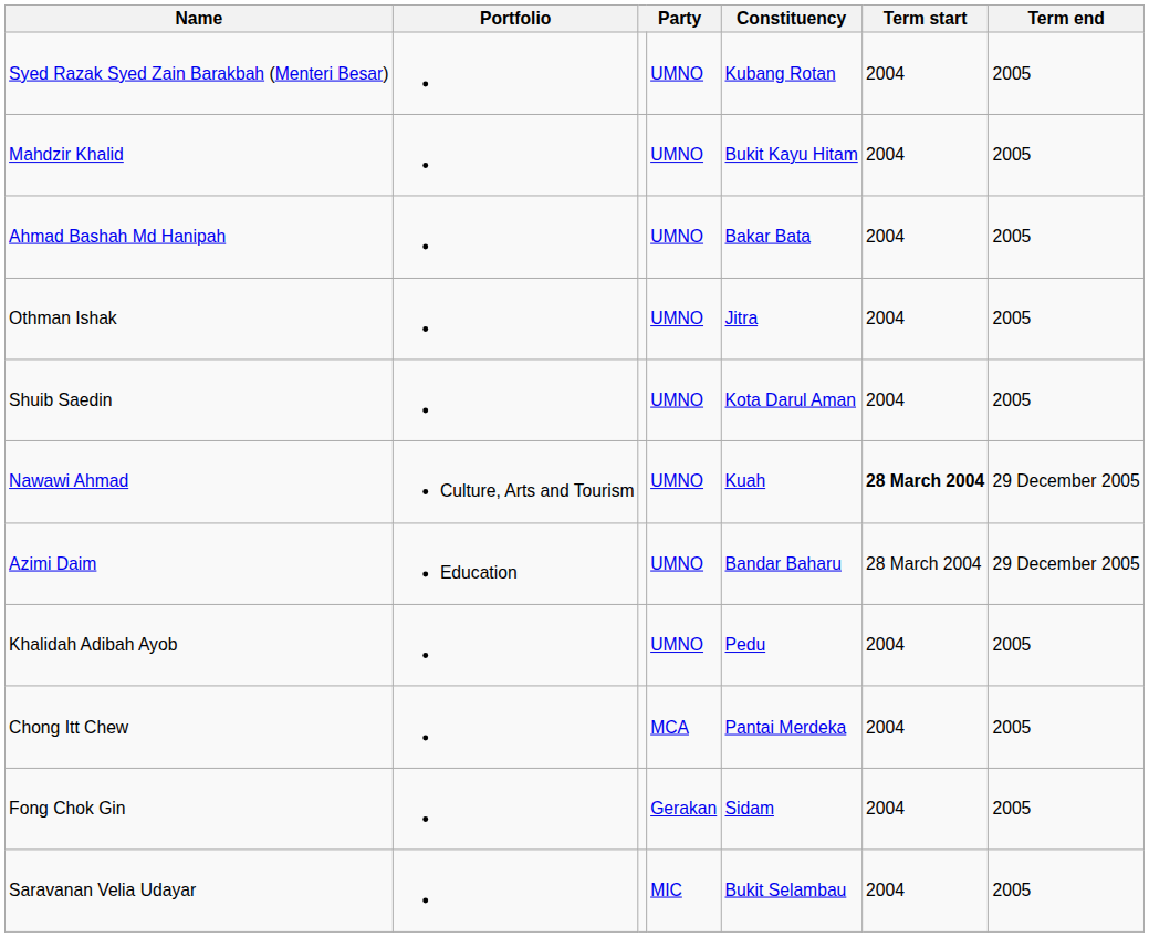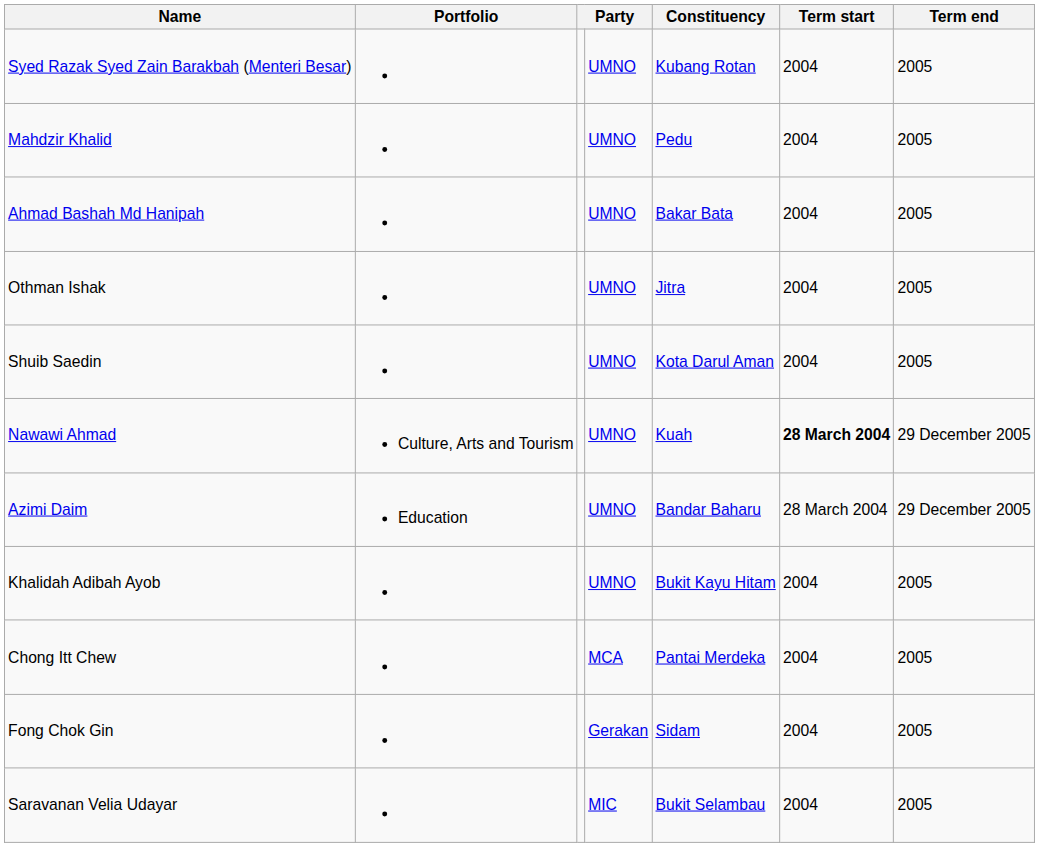Mahdzir Khalid | Constituency: Bukit Kayu Hitam -> Pedu
Khalidah Adibah Ayob | Constituency: Pedu -> Bukit Kayu Hitam
